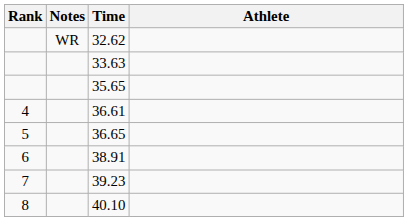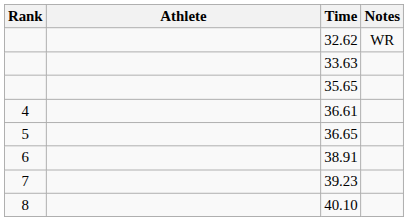columns swapped: Athlete <-> Notes
